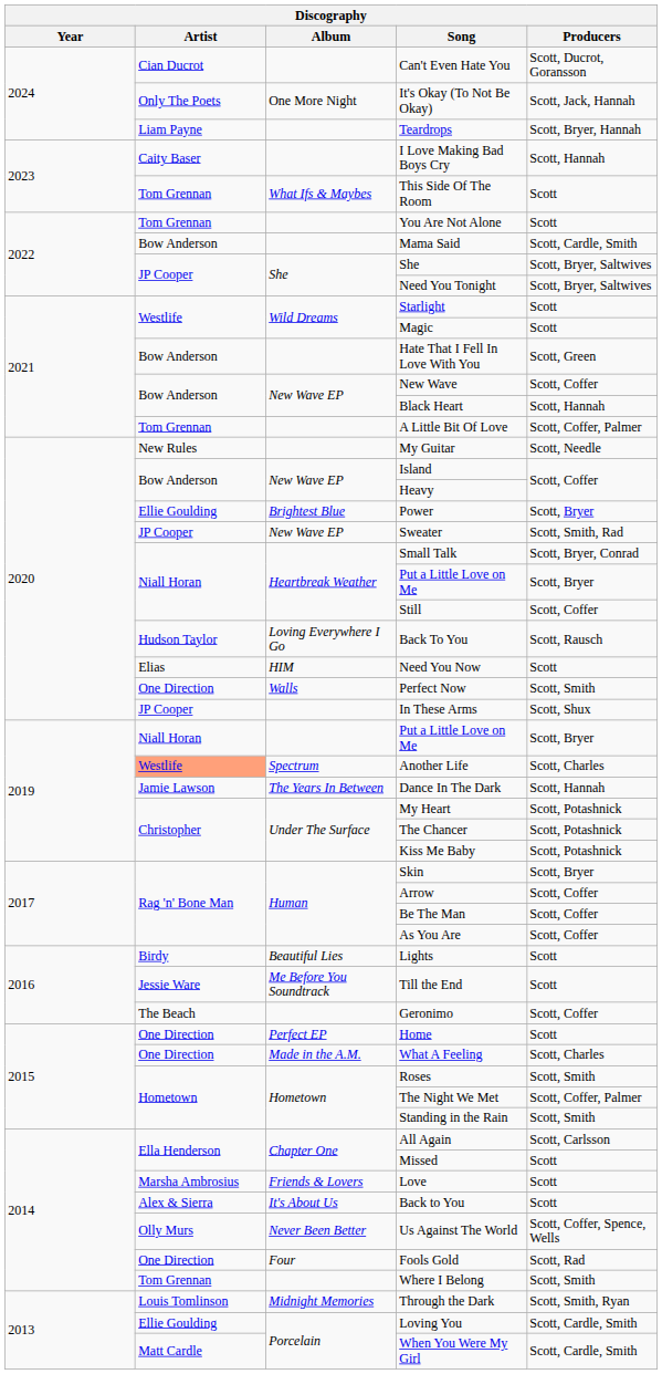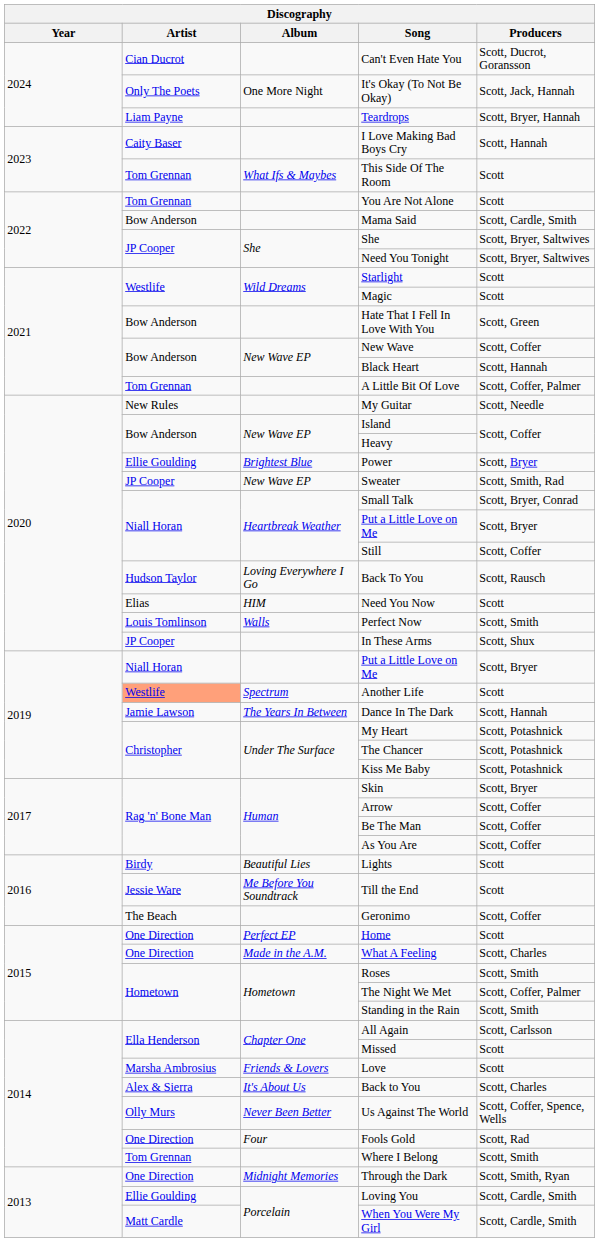Perfect Now | Artist: One Direction -> Louis Tomlinson
Another Life | Producers: Scott, Charles -> Scott
Back to You | Producers: Scott -> Scott, Charles
Through the Dark | Artist: Louis Tomlinson -> One Direction
